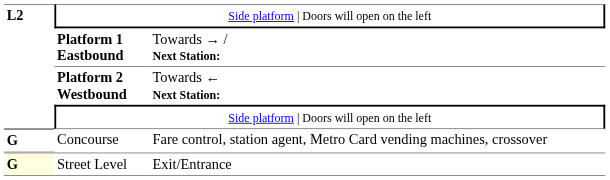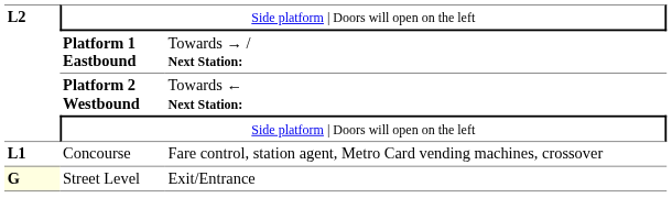Concourse | column 1: G -> L1
